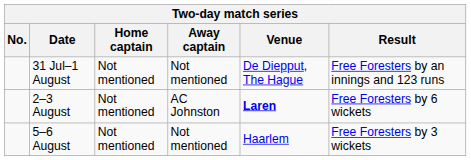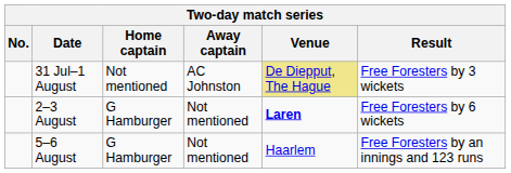31 Jul–1 August | Away captain: Not mentioned -> AC Johnston
31 Jul–1 August | Venue: no background -> khaki background
31 Jul–1 August | Result: Free Foresters by an innings and 123 runs -> Free Foresters by 3 wickets
2–3 August | Home captain: Not mentioned -> G Hamburger
2–3 August | Away captain: AC Johnston -> Not mentioned
5–6 August | Home captain: Not mentioned -> G Hamburger
5–6 August | Result: Free Foresters by 3 wickets -> Free Foresters by an innings and 123 runs
